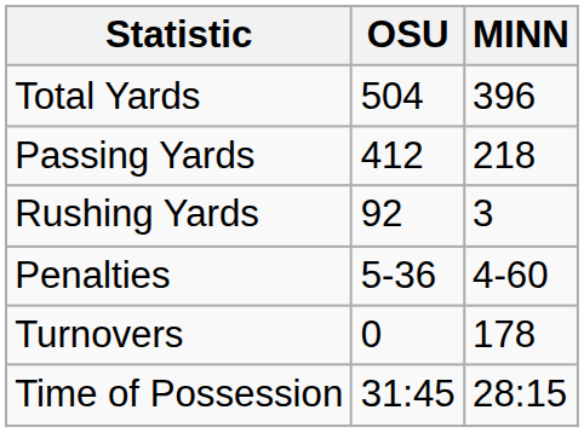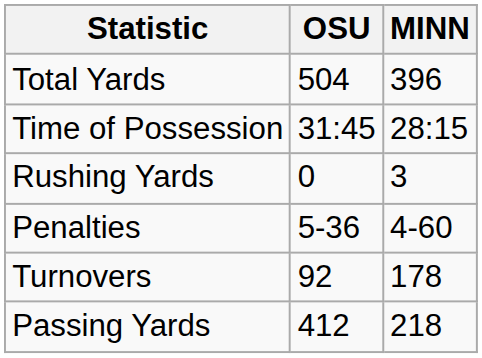rows swapped: Passing Yards <-> Time of Possession
Rushing Yards | OSU: 92 -> 0
Turnovers | OSU: 0 -> 92
